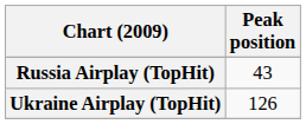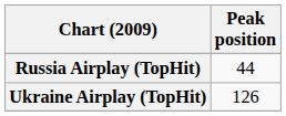Russia Airplay (TopHit) | Peak position: 43 -> 44
